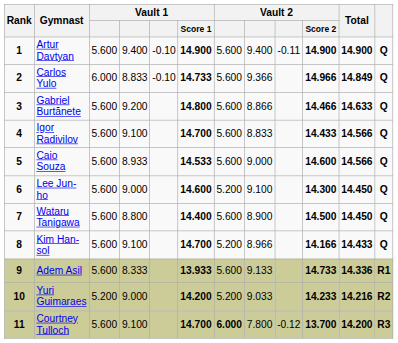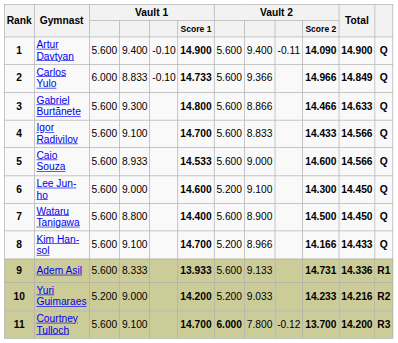Artur Davtyan | Vault 2 / Score 2: 14.900 -> 14.090
Gabriel Burtănete | column 4: 9.200 -> 9.300
Adem Asil | Vault 2 / Score 2: 14.733 -> 14.731
